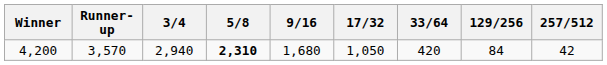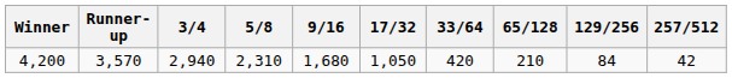+ column: 65/128 | 210
4,200 | 5/8: bold -> normal
